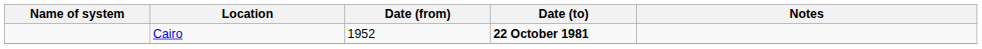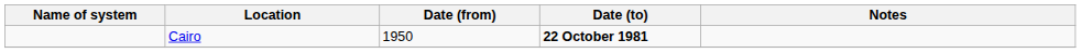Cairo | Date (from): 1952 -> 1950
